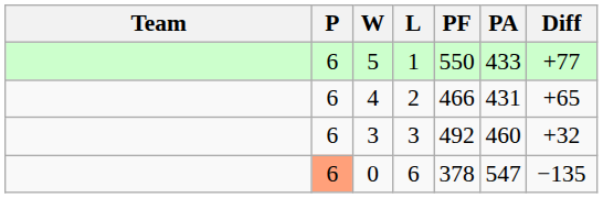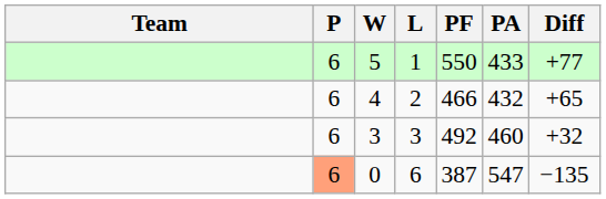4 | PA: 431 -> 432
0 | PF: 378 -> 387
